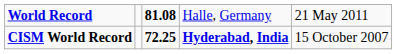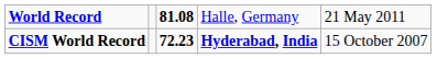CISM World Record | column 3: 72.25 -> 72.23
